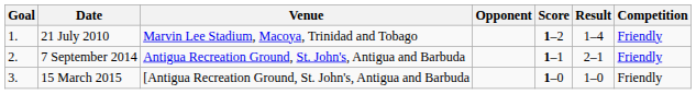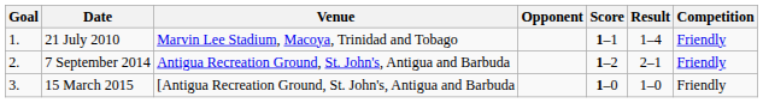21 July 2010 | Score: 1–2 -> 1–1
7 September 2014 | Score: 1–1 -> 1–2
